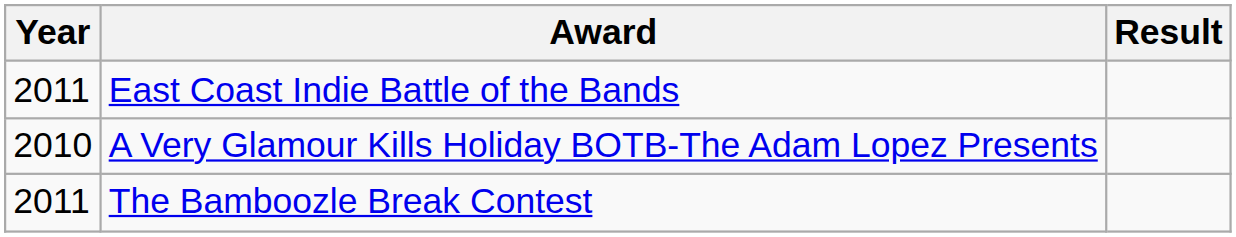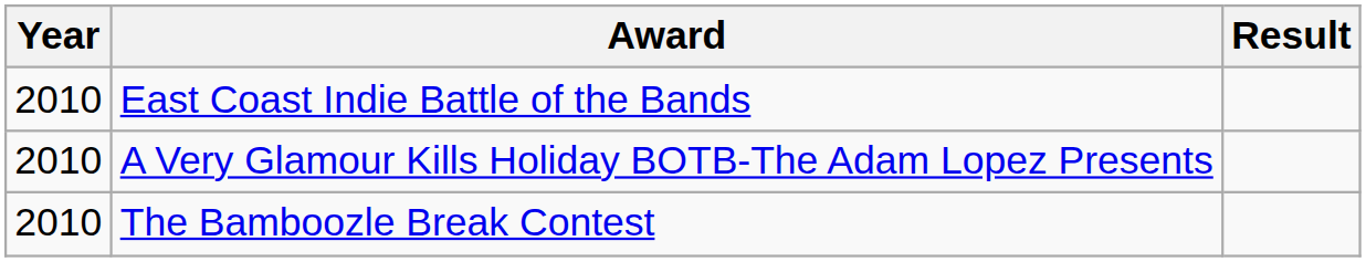East Coast Indie Battle of the Bands | Year: 2011 -> 2010
The Bamboozle Break Contest | Year: 2011 -> 2010
